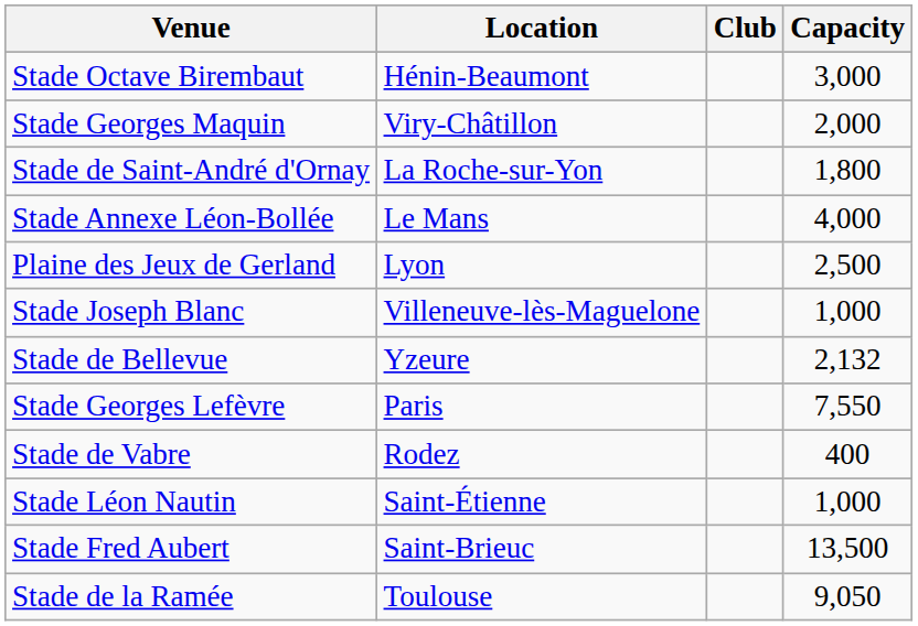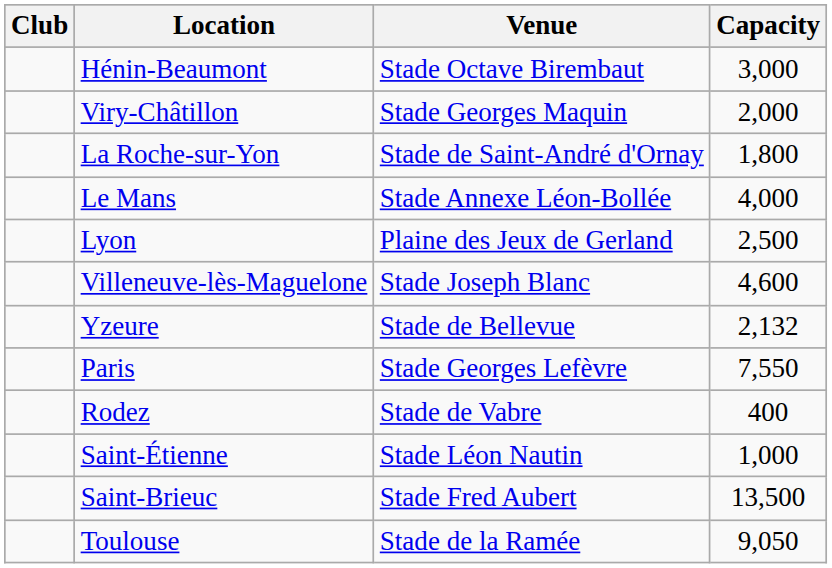columns swapped: Club <-> Venue
Villeneuve-lès-Maguelone | Capacity: 1,000 -> 4,600
